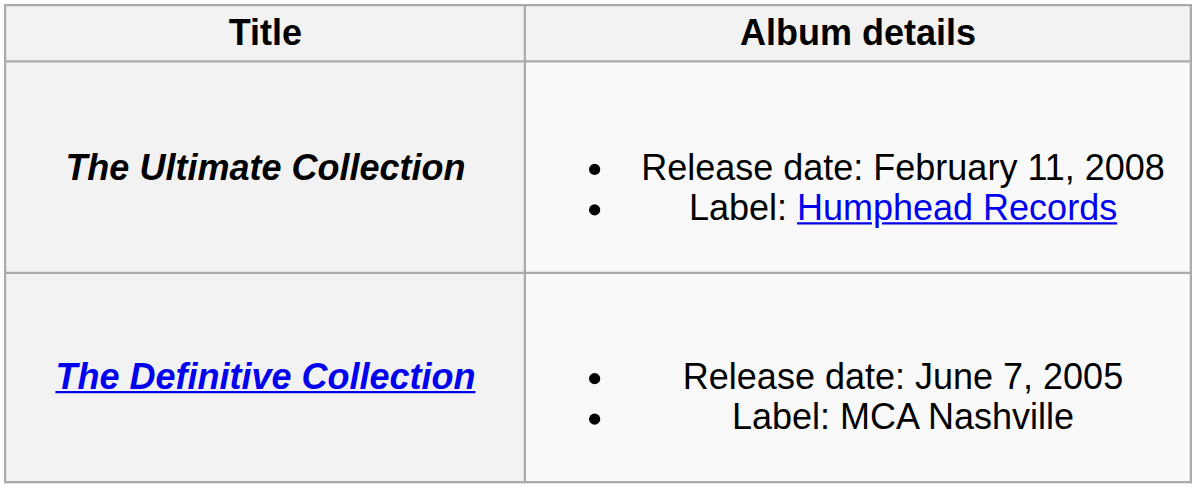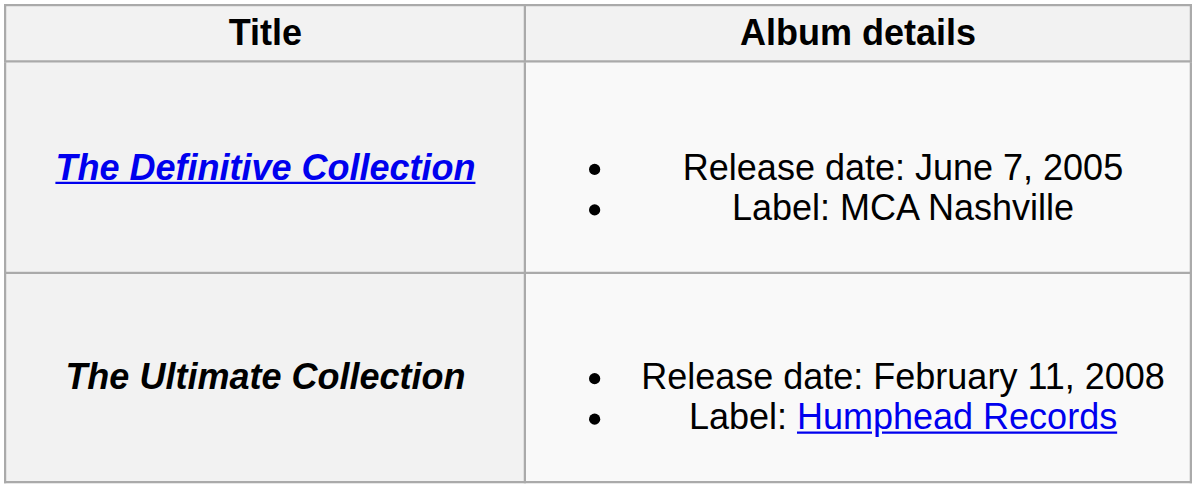rows swapped: The Definitive Collection <-> The Ultimate Collection
